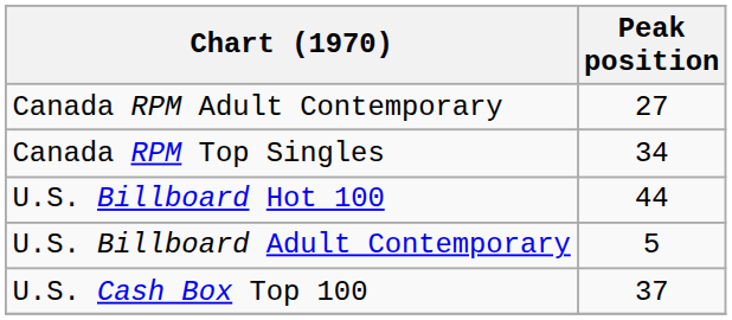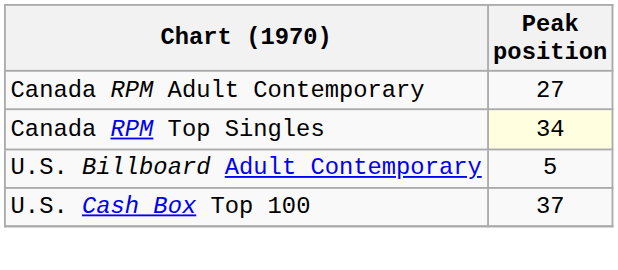Canada RPM Top Singles | Peak position: no background -> lightyellow background
- row: U.S. Billboard Hot 100 | 44
